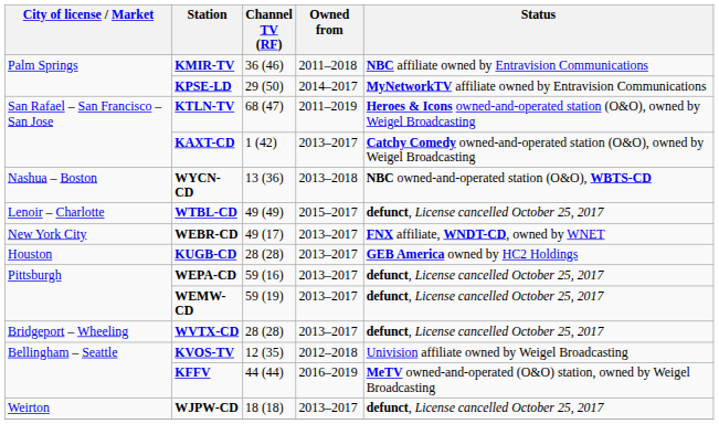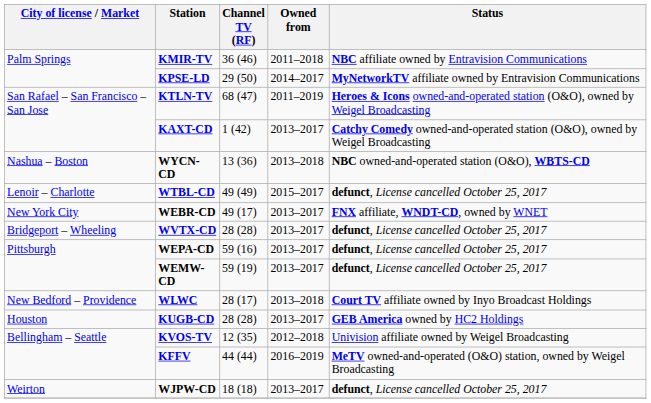rows swapped: WVTX-CD <-> KUGB-CD
+ row: New Bedford – Providence | WLWC | 28 (17) | 2013–2018 | Court TV affiliate owned by Inyo Broadcast Holdings
